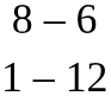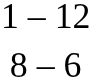rows swapped: 8 – 6 <-> 1 – 12
